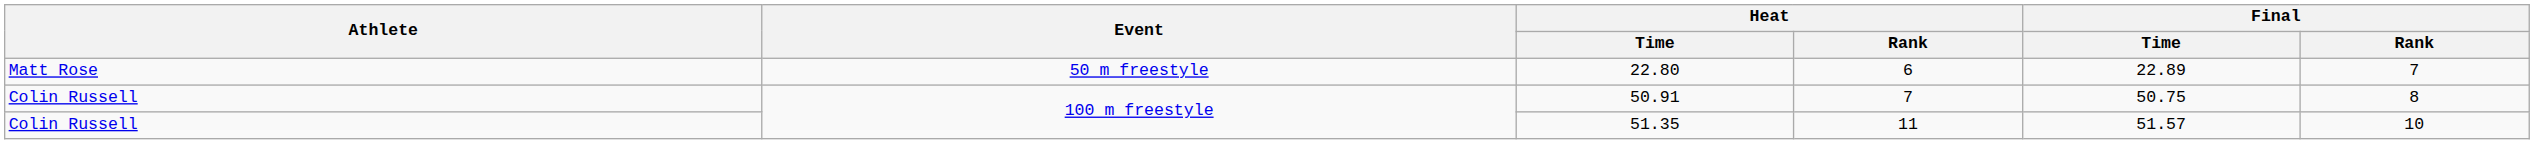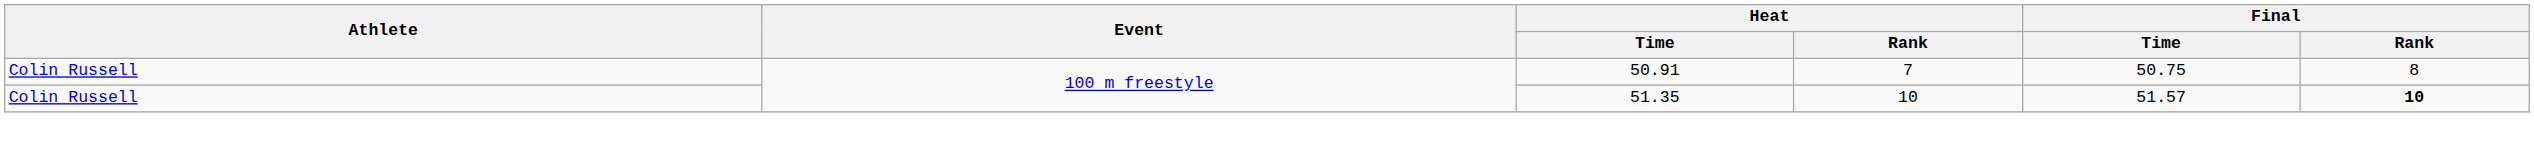- row: Matt Rose | 50 m freestyle | 22.80 | 6 | 22.89 | 7
51.35 | Heat / Rank: 11 -> 10
51.35 | Final / Rank: normal -> bold
